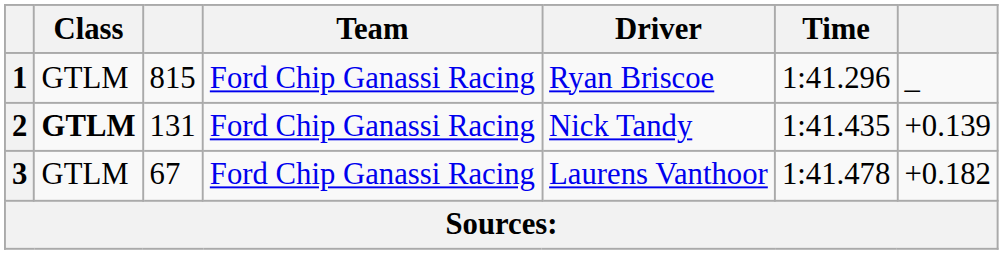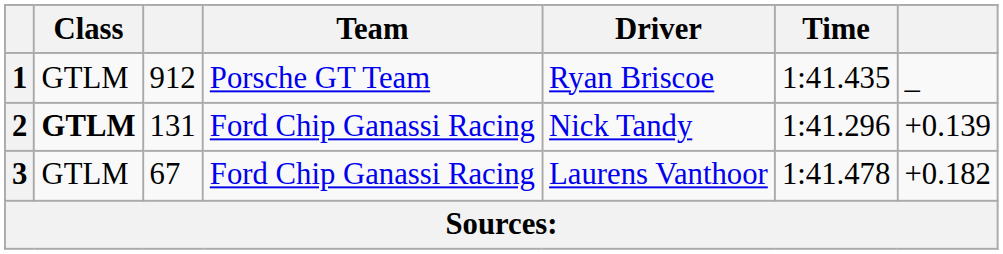1 | column 3: 815 -> 912
1 | Team: Ford Chip Ganassi Racing -> Porsche GT Team
1 | Time: 1:41.296 -> 1:41.435
2 | Time: 1:41.435 -> 1:41.296
